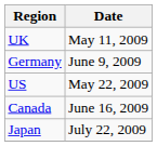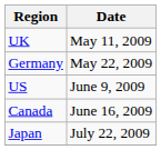Germany | Date: June 9, 2009 -> May 22, 2009
US | Date: May 22, 2009 -> June 9, 2009
